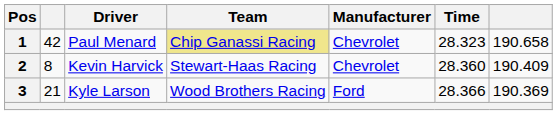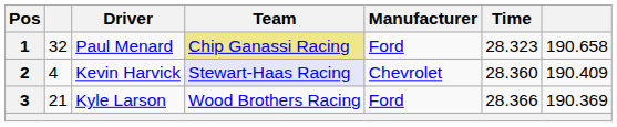1 | column 2: 42 -> 32
1 | Manufacturer: Chevrolet -> Ford
2 | column 2: 8 -> 4
2 | Team: no background -> lavender background
